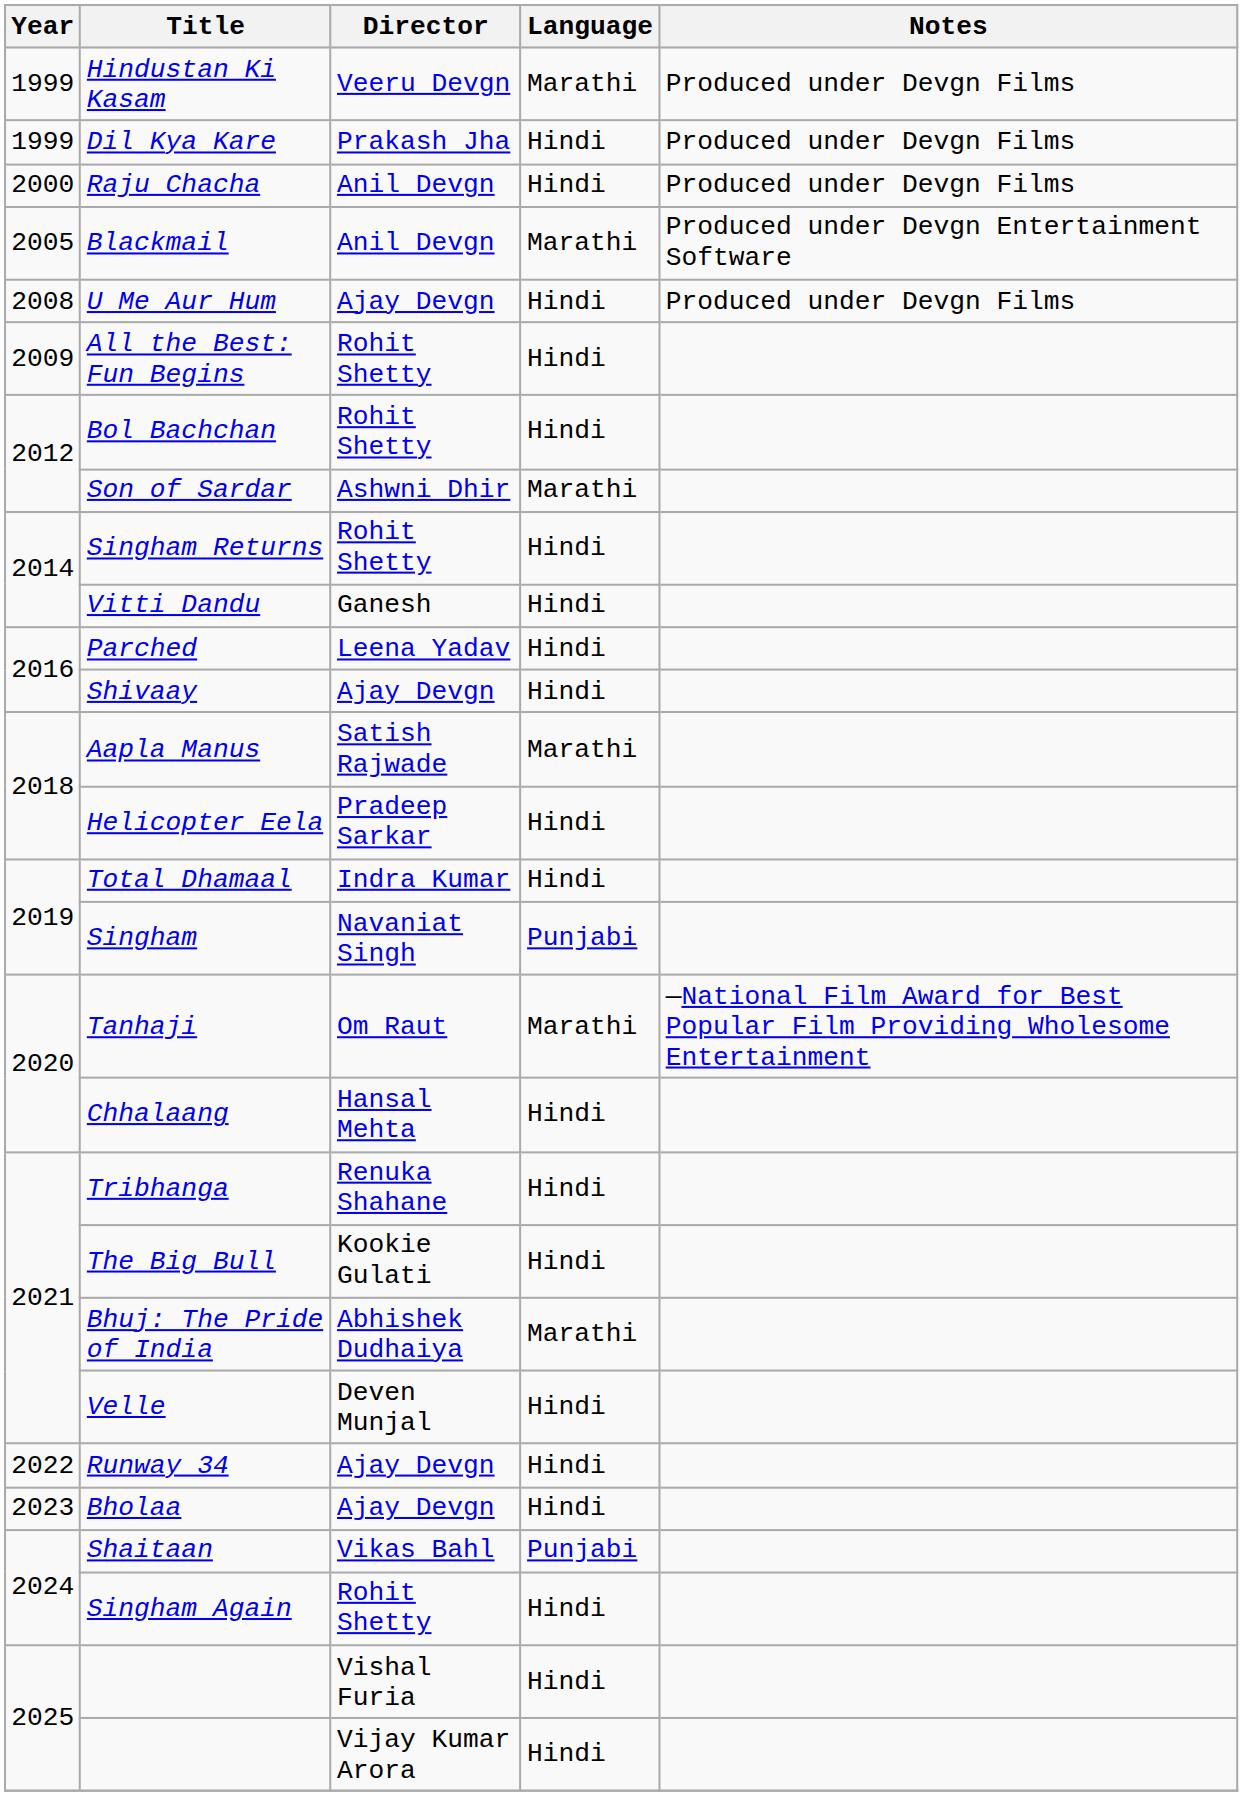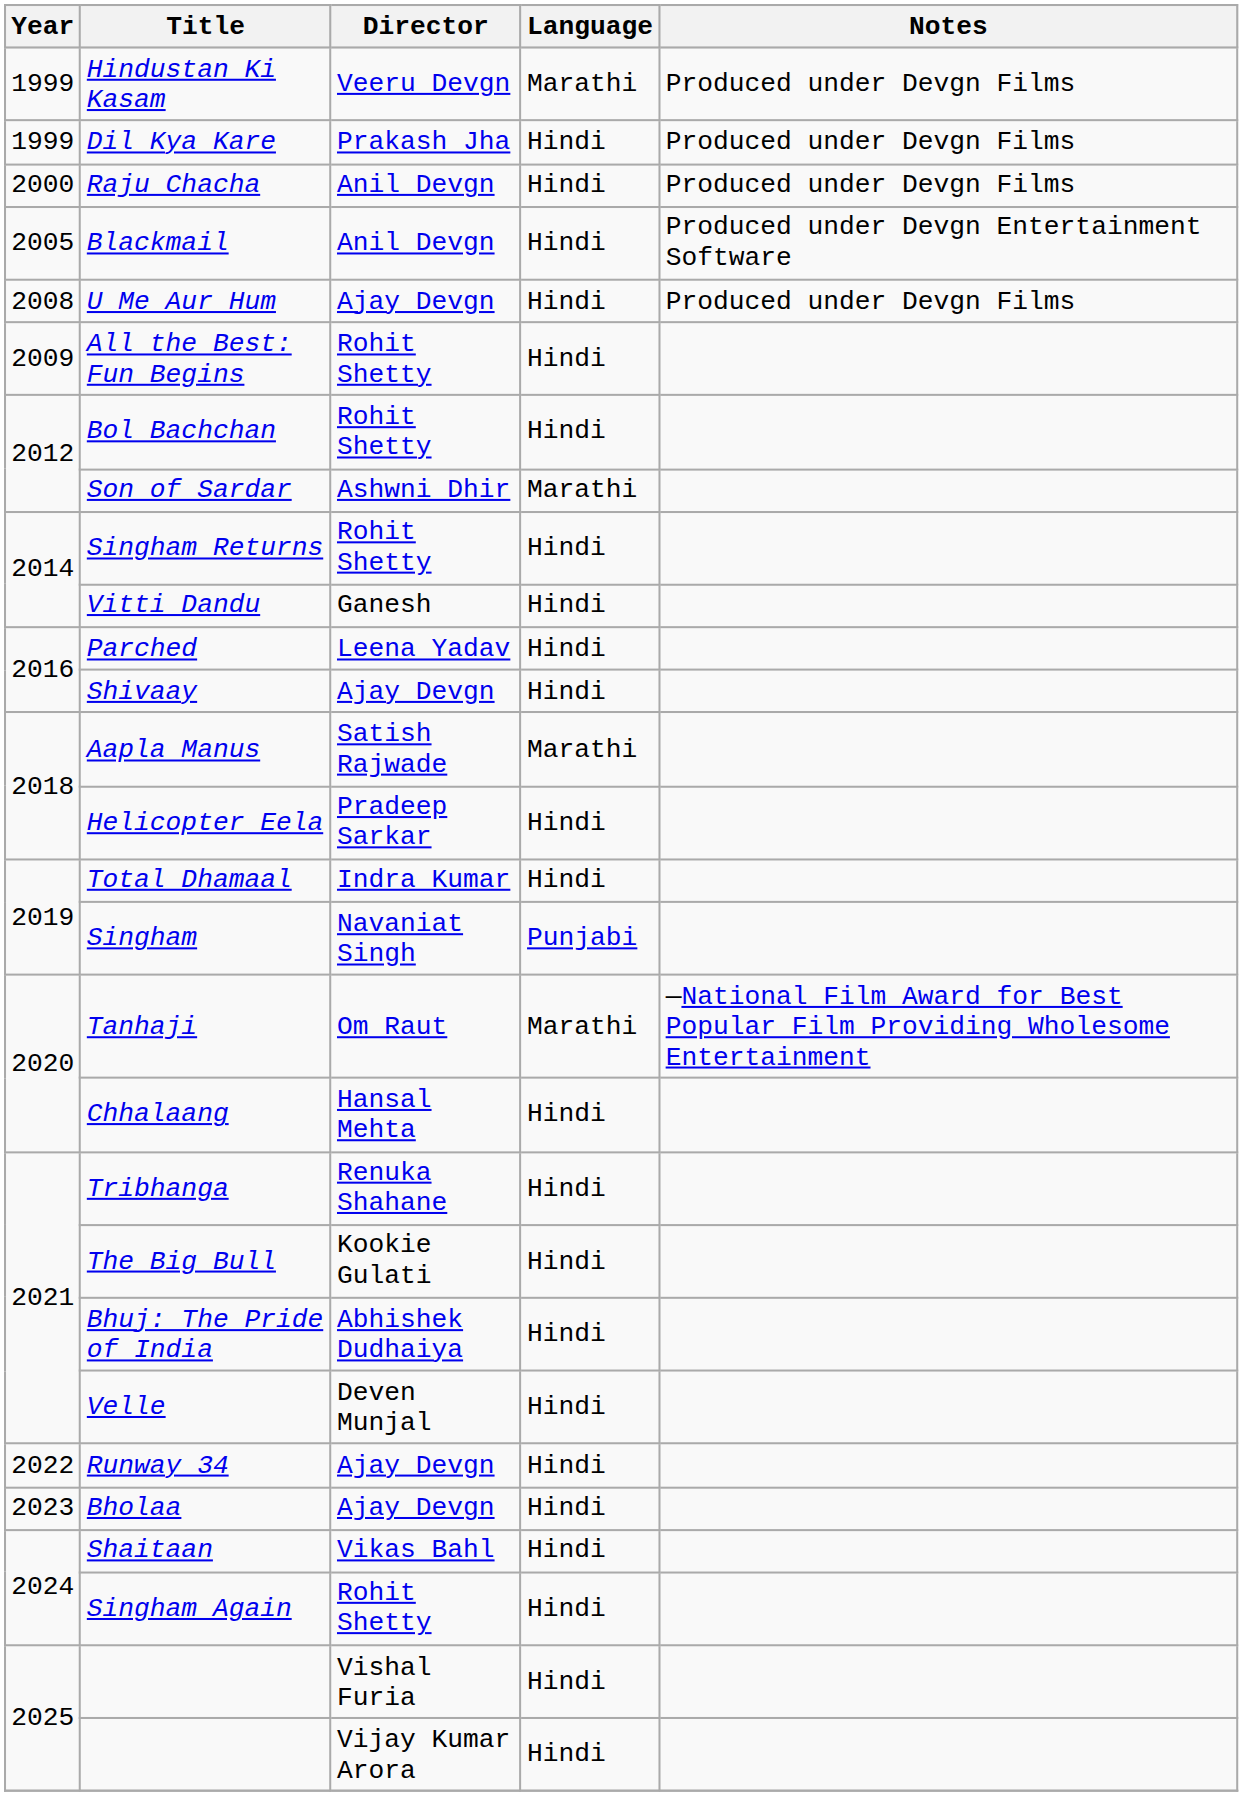Blackmail | Language: Marathi -> Hindi
Bhuj: The Pride of India | Language: Marathi -> Hindi
Shaitaan | Language: Punjabi -> Hindi
